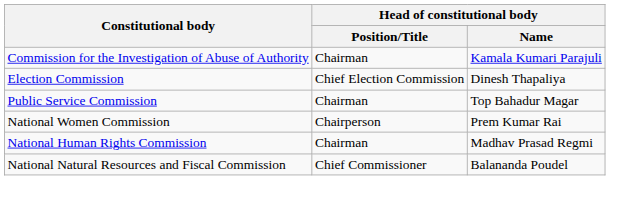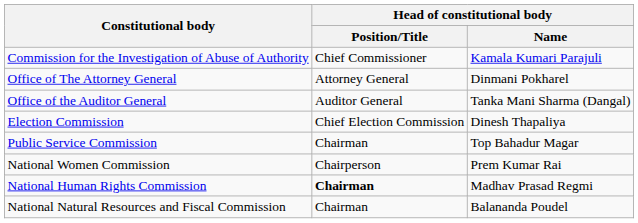Commission for the Investigation of Abuse of Authority | Head of constitutional body / Position/Title: Chairman -> Chief Commissioner
+ row: Office of The Attorney General | Attorney General | Dinmani Pokharel
+ row: Office of the Auditor General | Auditor General | Tanka Mani Sharma (Dangal)
National Human Rights Commission | Head of constitutional body / Position/Title: normal -> bold
National Natural Resources and Fiscal Commission | Head of constitutional body / Position/Title: Chief Commissioner -> Chairman
